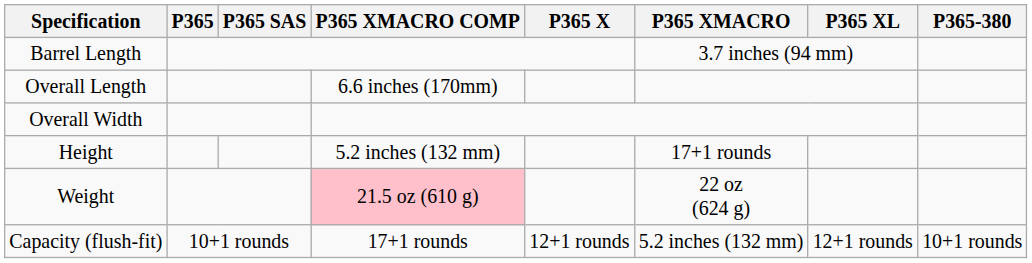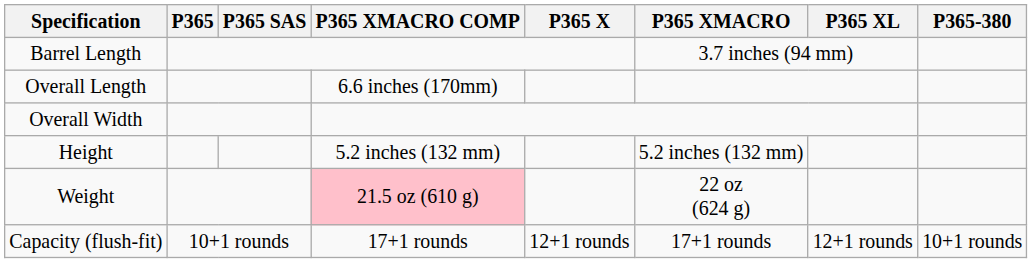Height | P365 XMACRO: 17+1 rounds -> 5.2 inches (132 mm)
Capacity (flush-fit) | P365 XMACRO: 5.2 inches (132 mm) -> 17+1 rounds
